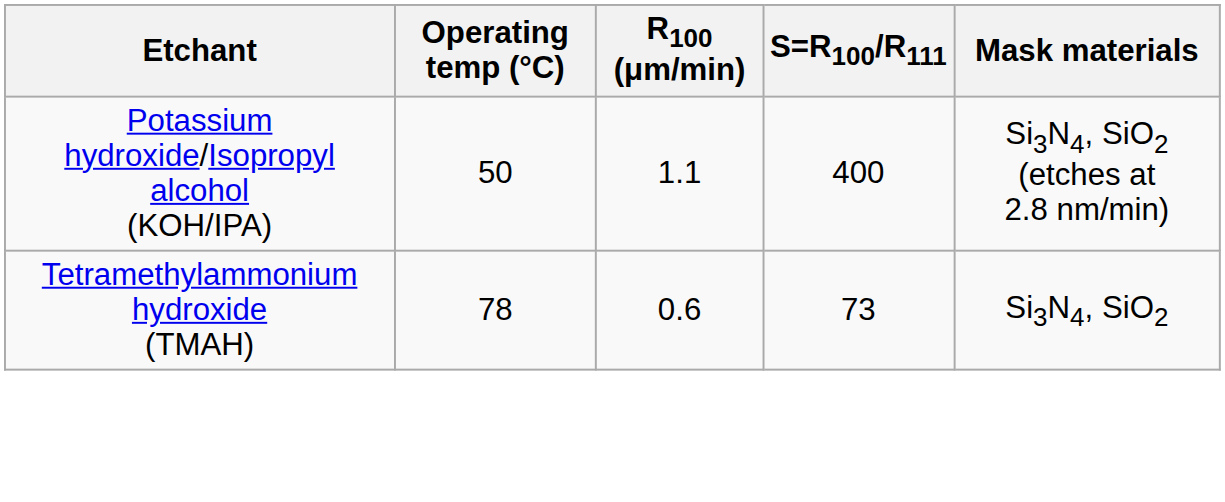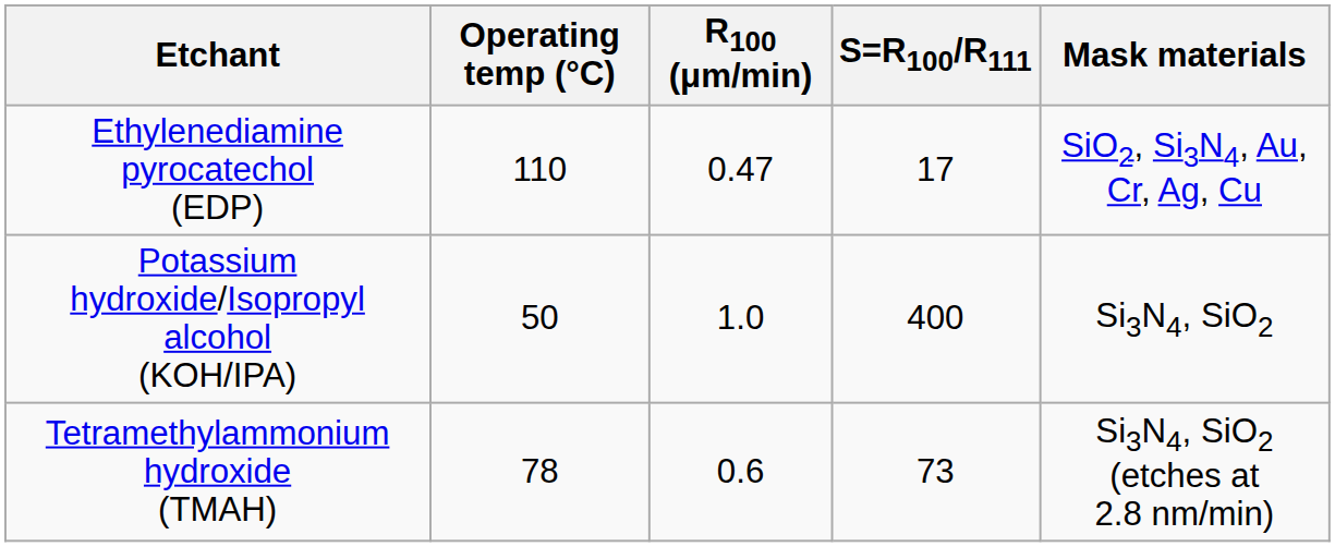+ row: Ethylenediamine pyrocatechol (EDP) | 110 | 0.47 | 17 | SiO2, Si3N4, Au, Cr, Ag, Cu
Potassium hydroxide/Isopropyl alcohol (KOH/IPA) | R100 (μm/min): 1.1 -> 1.0
Potassium hydroxide/Isopropyl alcohol (KOH/IPA) | Mask materials: Si3N4, SiO2 (etches at 2.8 nm/min) -> Si3N4, SiO2
Tetramethylammonium hydroxide (TMAH) | Mask materials: Si3N4, SiO2 -> Si3N4, SiO2 (etches at 2.8 nm/min)
